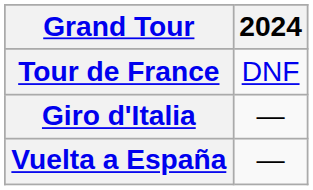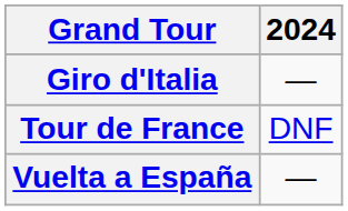rows swapped: Giro d'Italia <-> Tour de France
